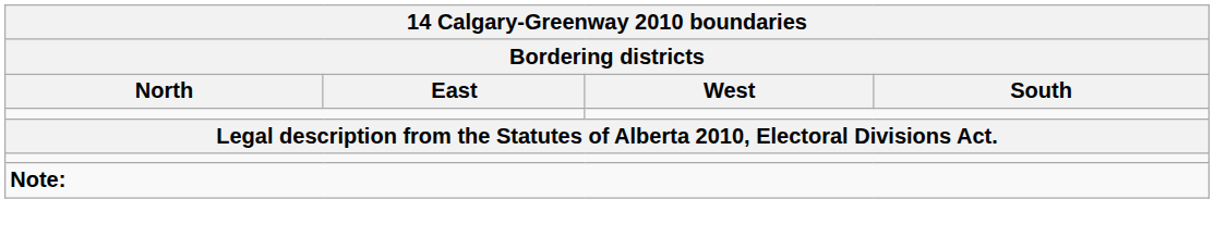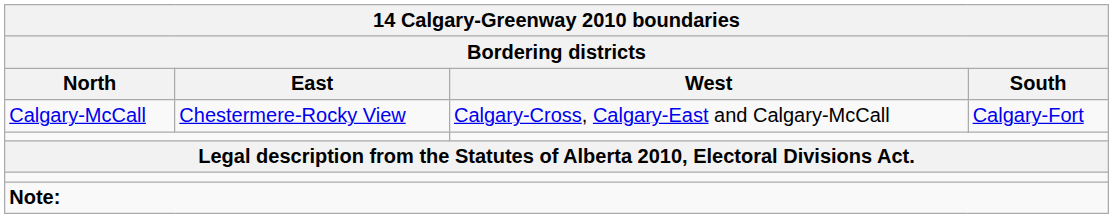+ row: Calgary-McCall | Chestermere-Rocky View | Calgary-Cross, Calgary-East and Calgary-McCall | Calgary-Fort
